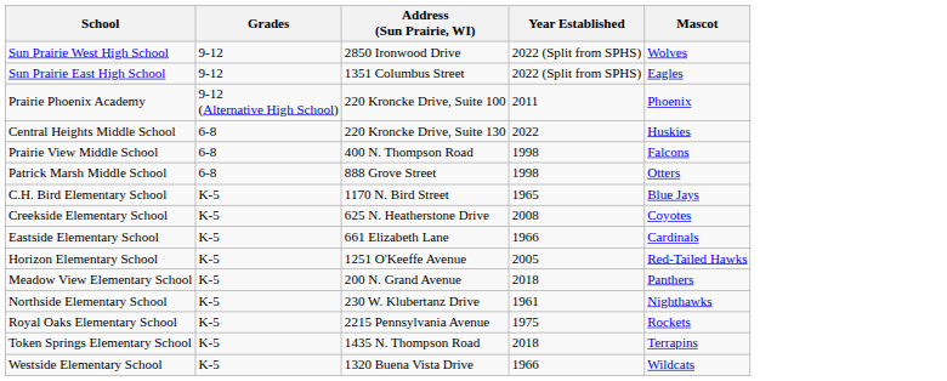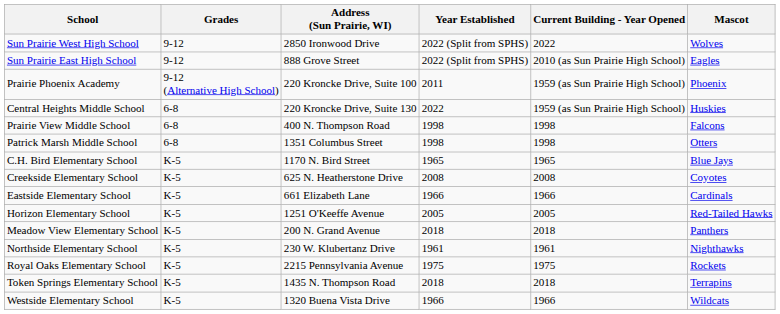+ column: Current Building - Year Opened | 2022 | 2010 (as Sun Prairie High School) | 1959 (as Sun Prairie High School) | 1959 (as Sun Prairie High School) | 1998 | 1998 | 1965 | 2008 | 1966 | 2005 | 2018 | 1961 | 1975 | 2018 | 1966
Sun Prairie East High School | Address (Sun Prairie, WI): 1351 Columbus Street -> 888 Grove Street
Patrick Marsh Middle School | Address (Sun Prairie, WI): 888 Grove Street -> 1351 Columbus Street
